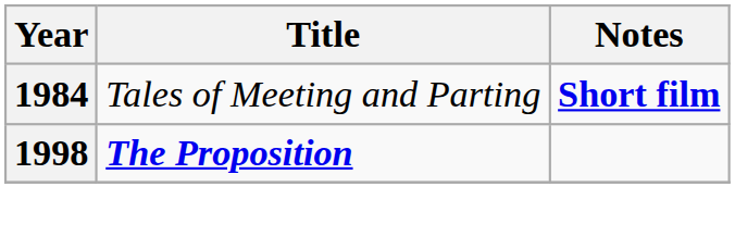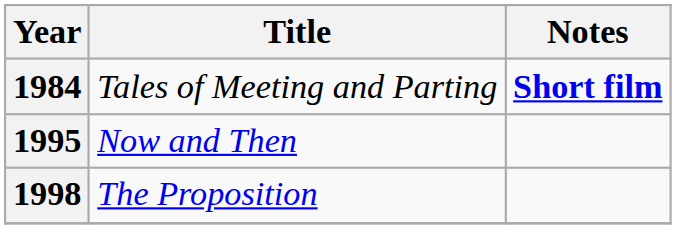+ row: 1995 | Now and Then
1998 | Title: bold -> normal
